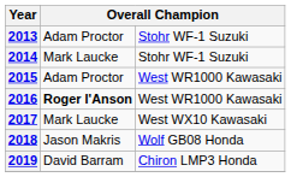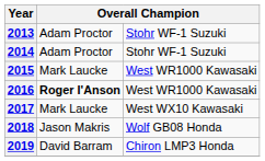2014 | column 2: Mark Laucke -> Adam Proctor
2015 | column 2: Adam Proctor -> Mark Laucke
